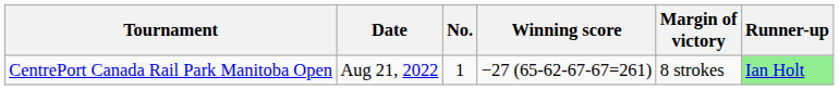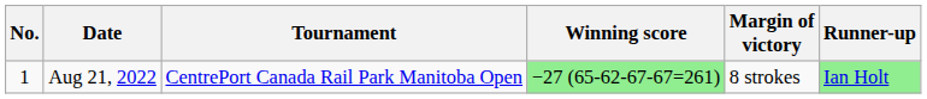columns swapped: No. <-> Tournament
Aug 21, 2022 | Winning score: no background -> lightgreen background
